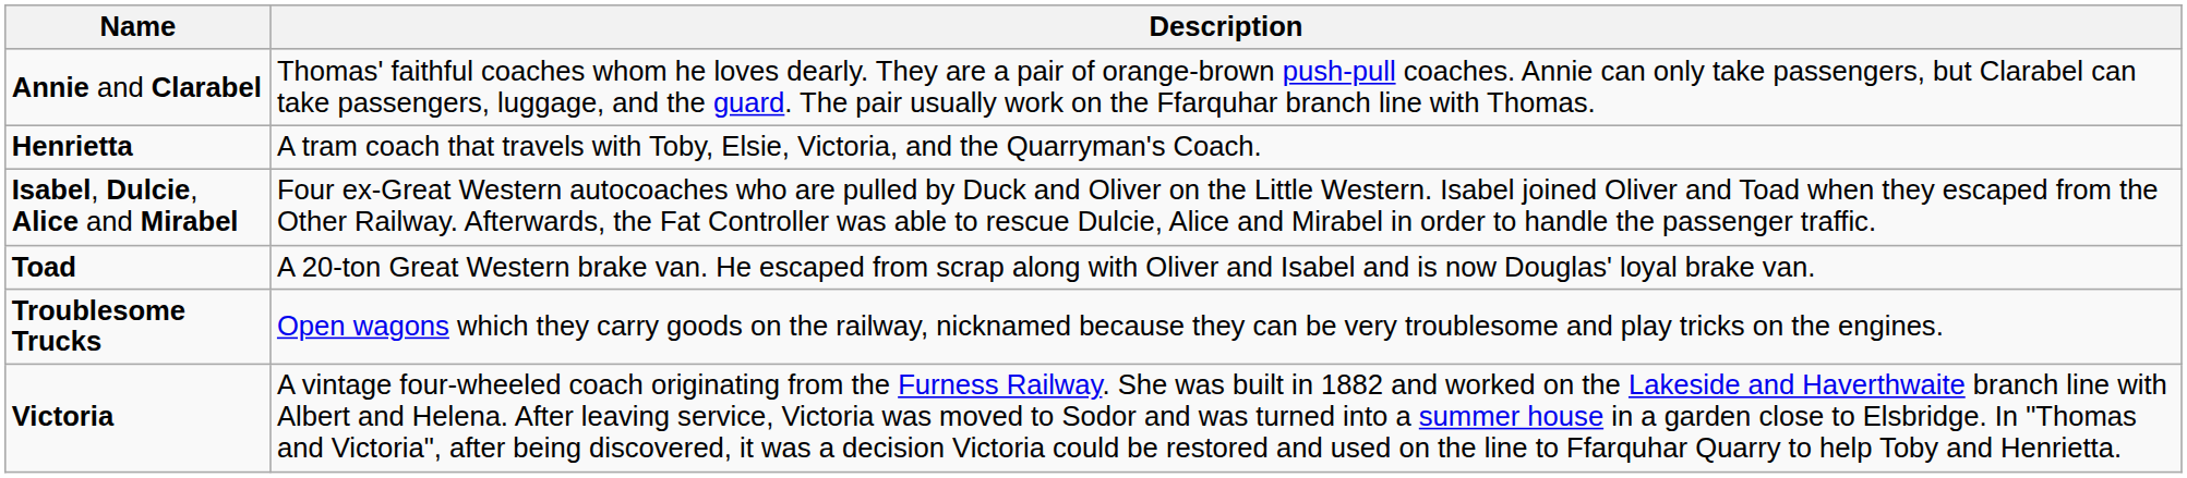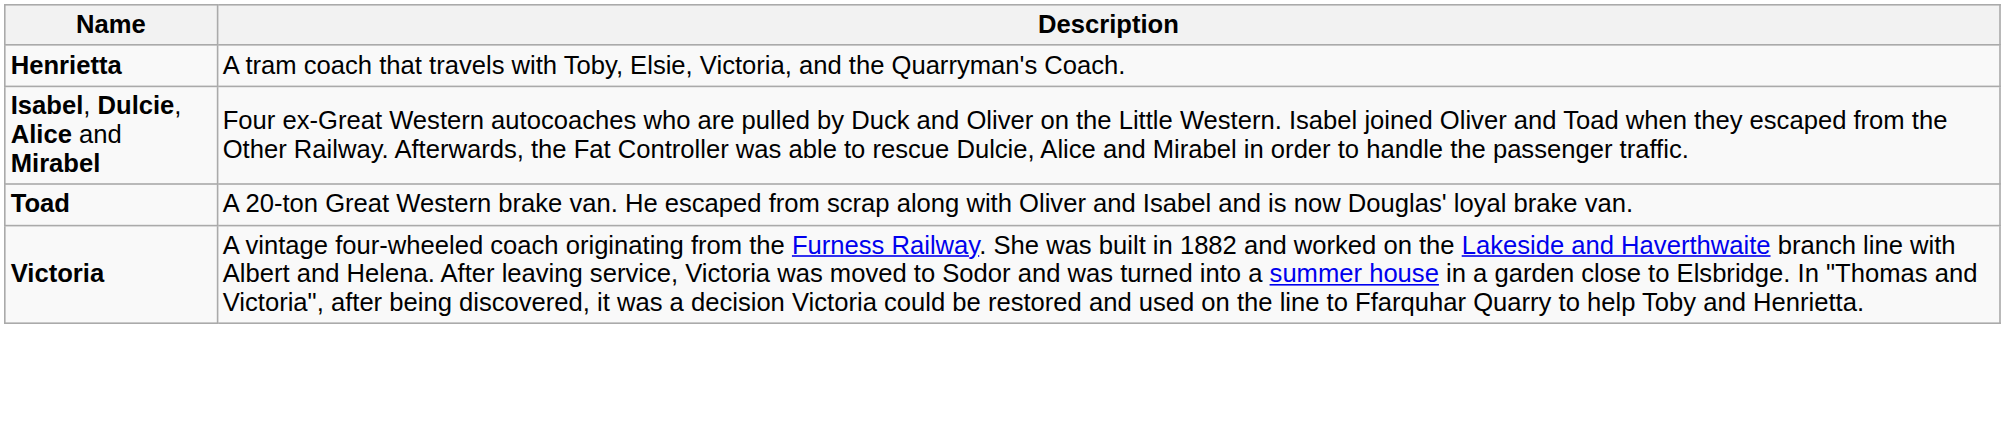- row: Annie and Clarabel | Thomas' faithful coaches whom he loves dearly. They are a pair of orange-brown push-pull coaches. Annie can only take passengers, but Clarabel can take passengers, luggage, and the guard. The pair usually work on the Ffarquhar branch line with Thomas.
- row: Troublesome Trucks | Open wagons which they carry goods on the railway, nicknamed because they can be very troublesome and play tricks on the engines.
